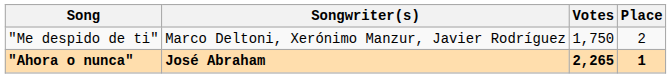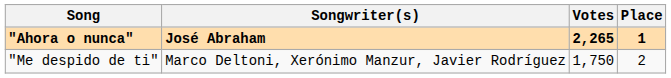rows swapped: "Ahora o nunca" <-> "Me despido de ti"
